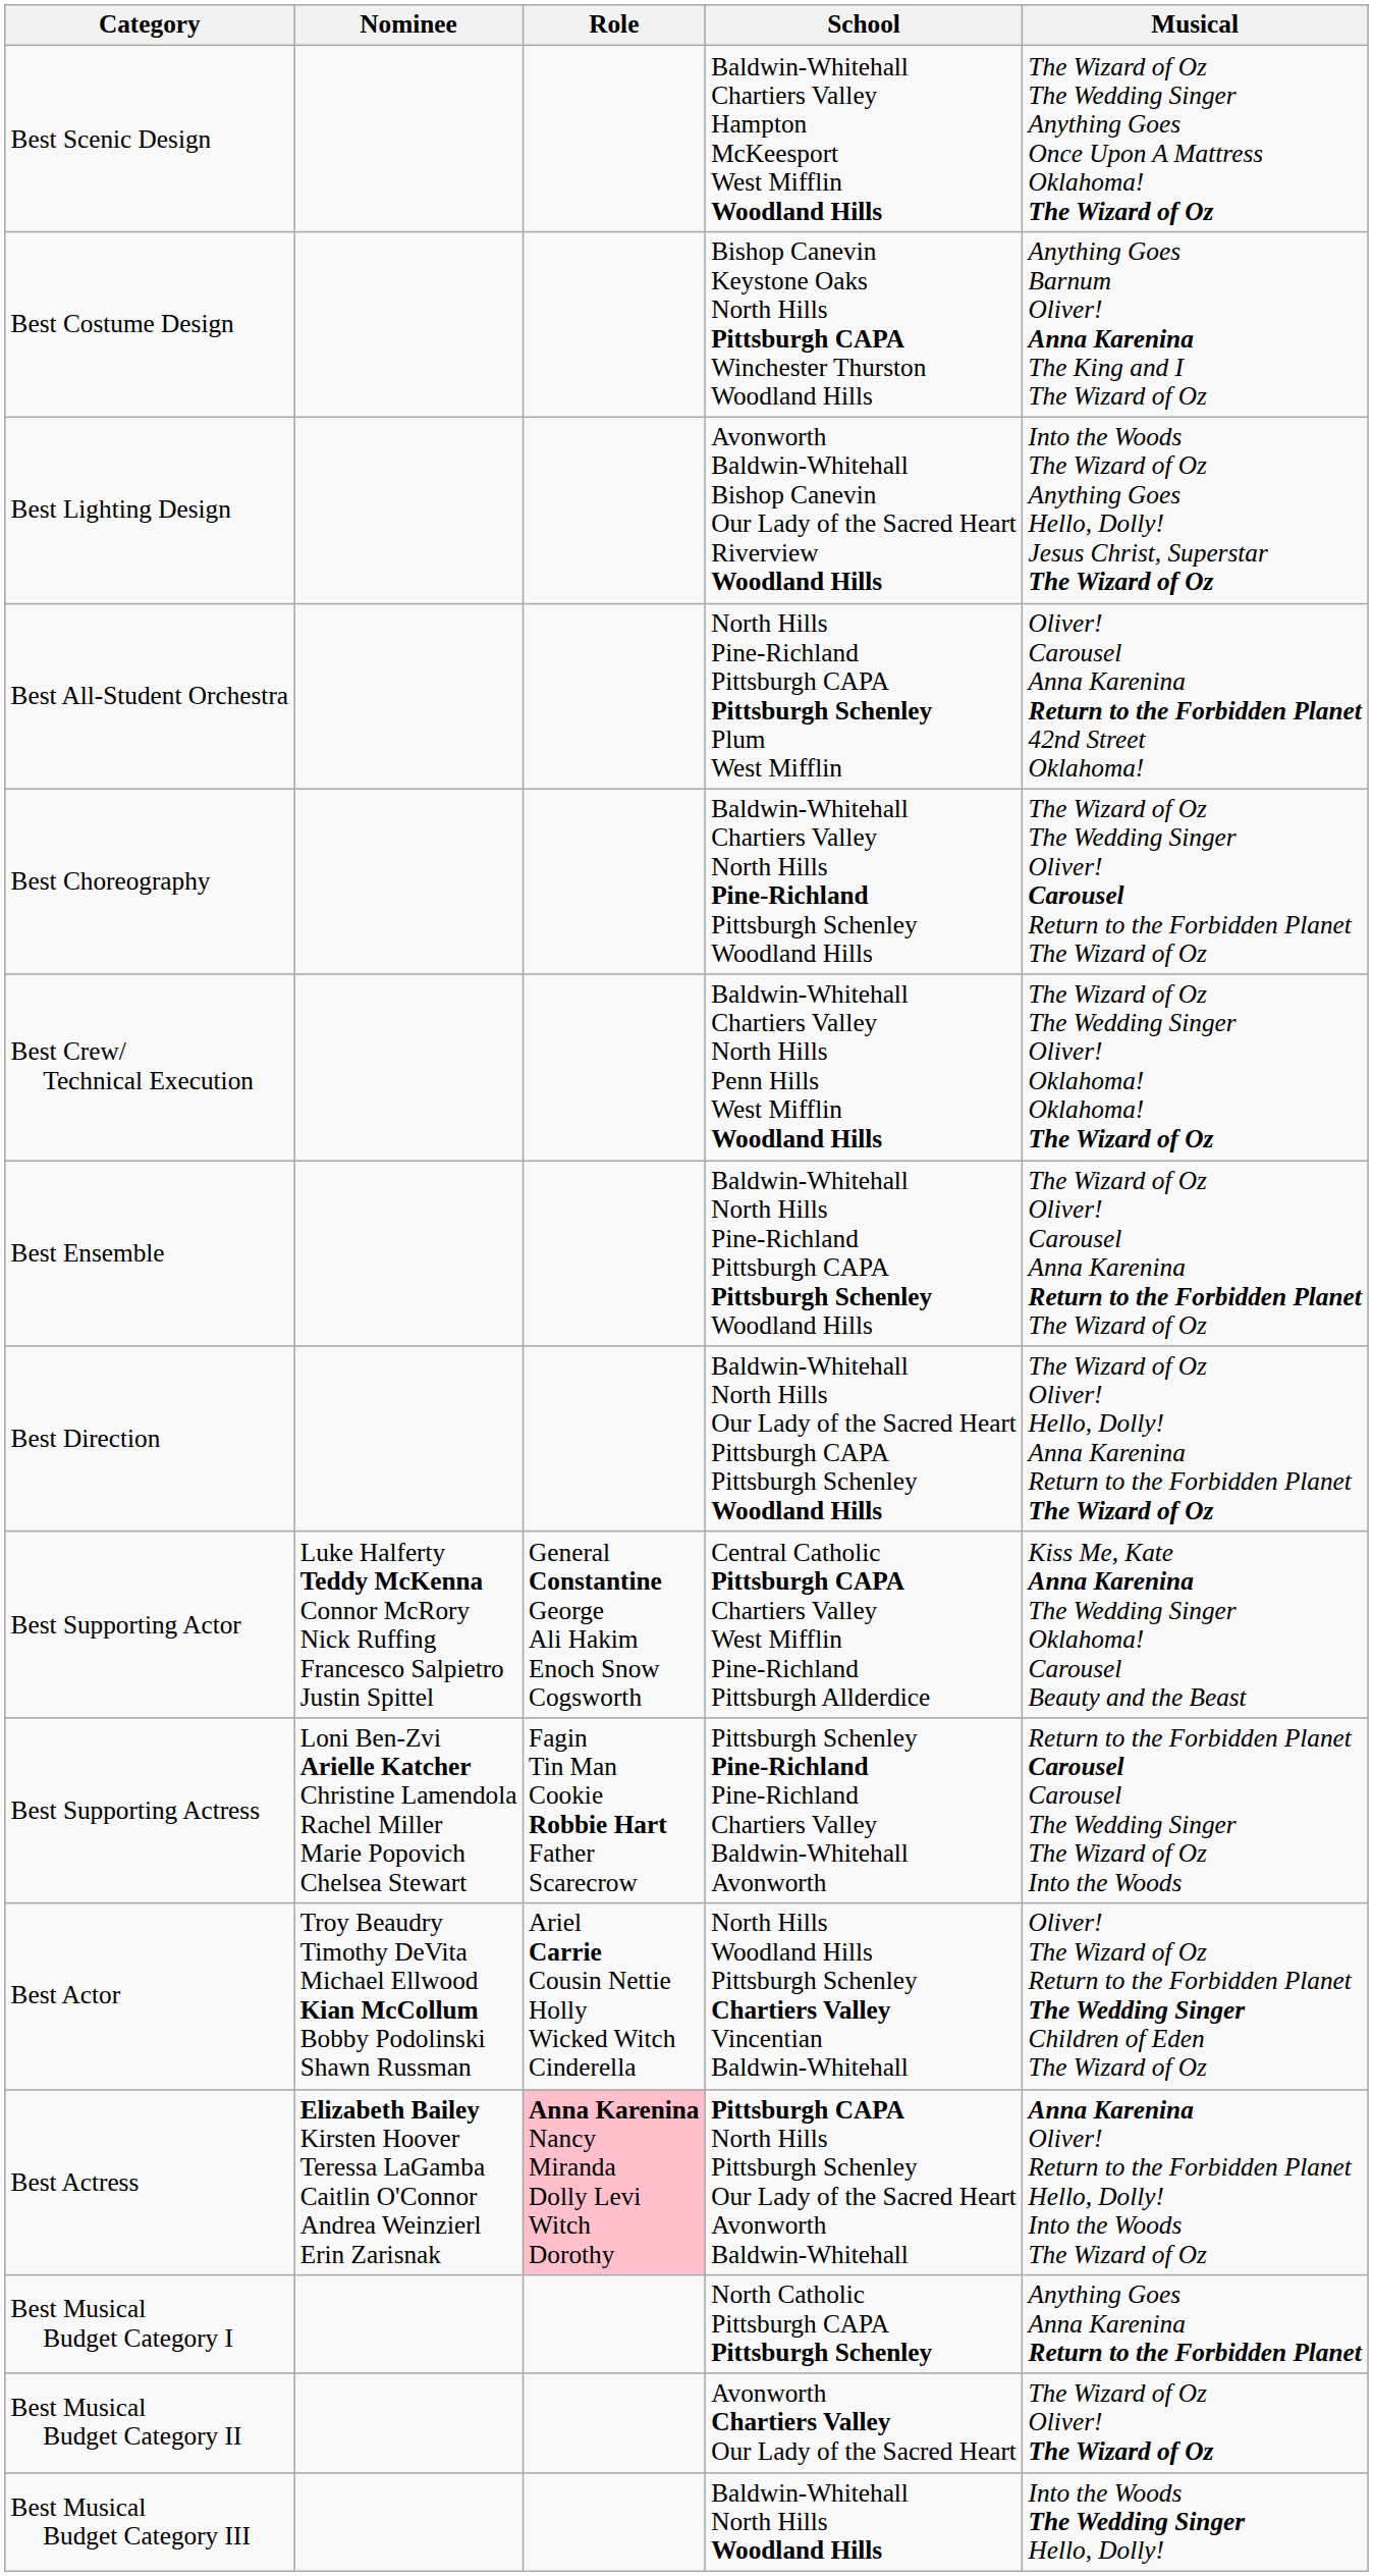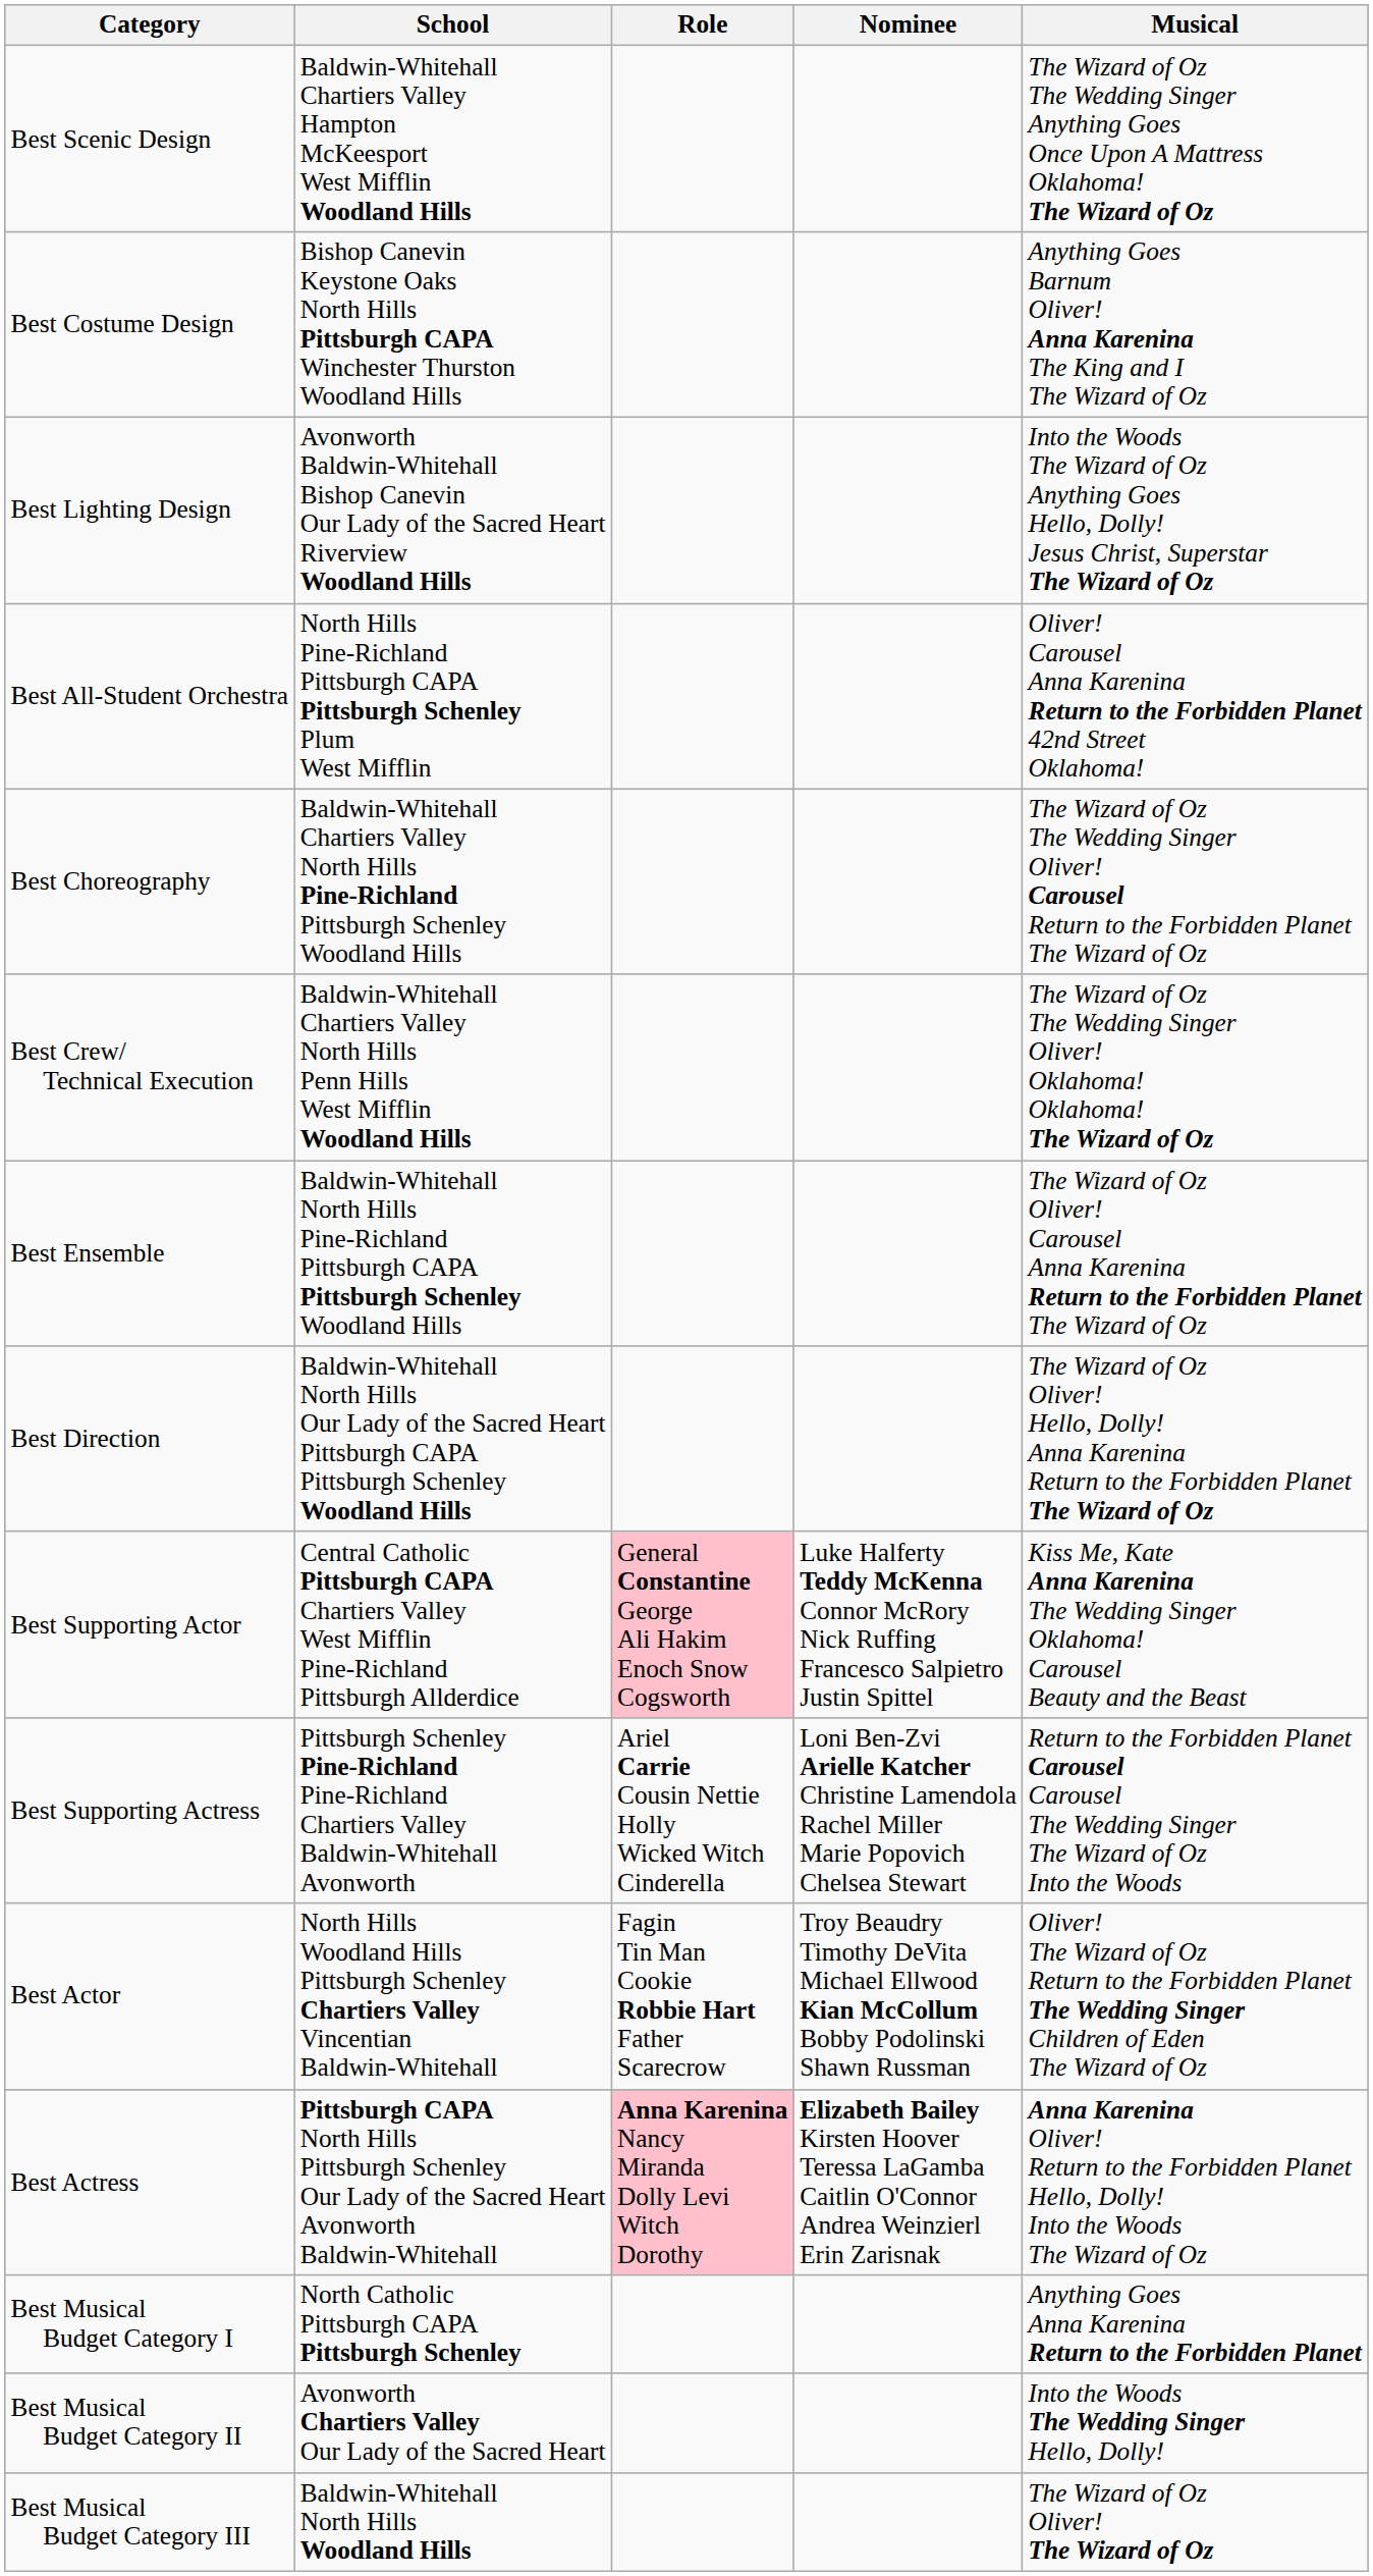columns swapped: Nominee <-> School
Best Supporting Actor | Role: no background -> pink background
Best Supporting Actress | Role: Fagin Tin Man Cookie Robbie Hart Father Scarecrow -> Ariel Carrie Cousin Nettie Holly Wicked Witch Cinderella
Best Actor | Role: Ariel Carrie Cousin Nettie Holly Wicked Witch Cinderella -> Fagin Tin Man Cookie Robbie Hart Father Scarecrow
Best Musical Budget Category II | Musical: The Wizard of Oz Oliver! The Wizard of Oz -> Into the Woods The Wedding Singer Hello, Dolly!
Best Musical Budget Category III | Musical: Into the Woods The Wedding Singer Hello, Dolly! -> The Wizard of Oz Oliver! The Wizard of Oz
